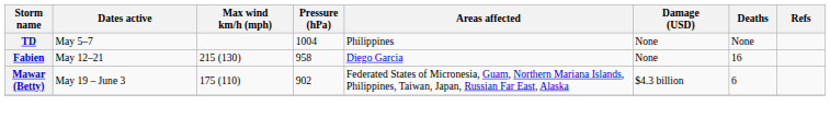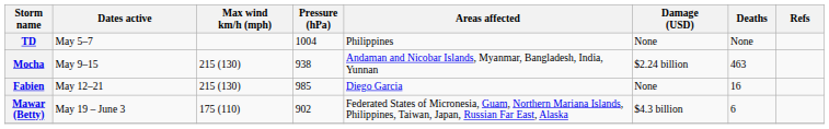+ row: Mocha | May 9–15 | 215 (130) | 938 | Andaman and Nicobar Islands, Myanmar, Bangladesh, India, Yunnan | $2.24 billion | 463
Fabien | Pressure (hPa): 958 -> 985
